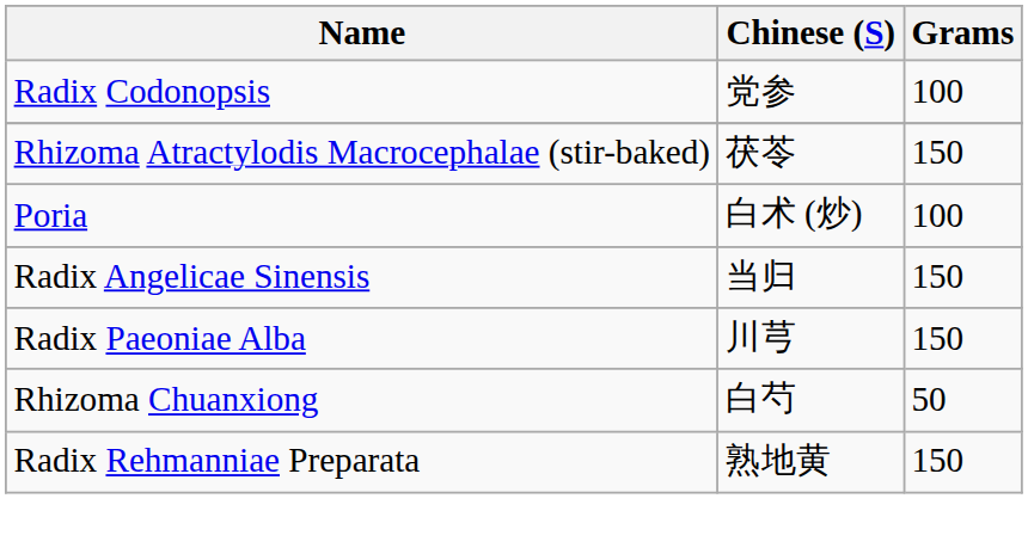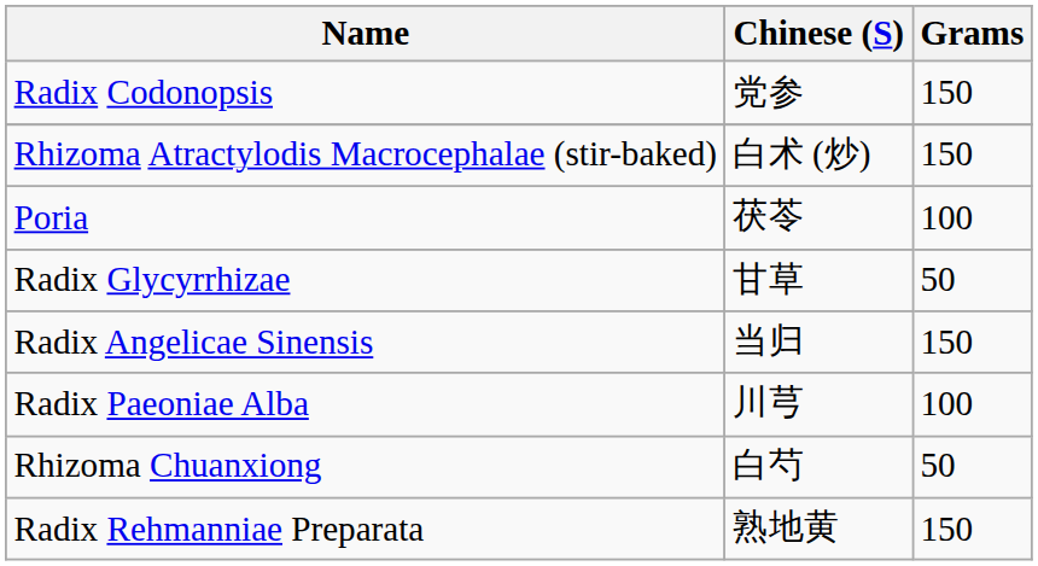Radix Codonopsis | Grams: 100 -> 150
Rhizoma Atractylodis Macrocephalae (stir-baked) | Chinese (S): 茯苓 -> 白术 (炒)
Poria | Chinese (S): 白术 (炒) -> 茯苓
+ row: Radix Glycyrrhizae | 甘草 | 50
Radix Paeoniae Alba | Grams: 150 -> 100
